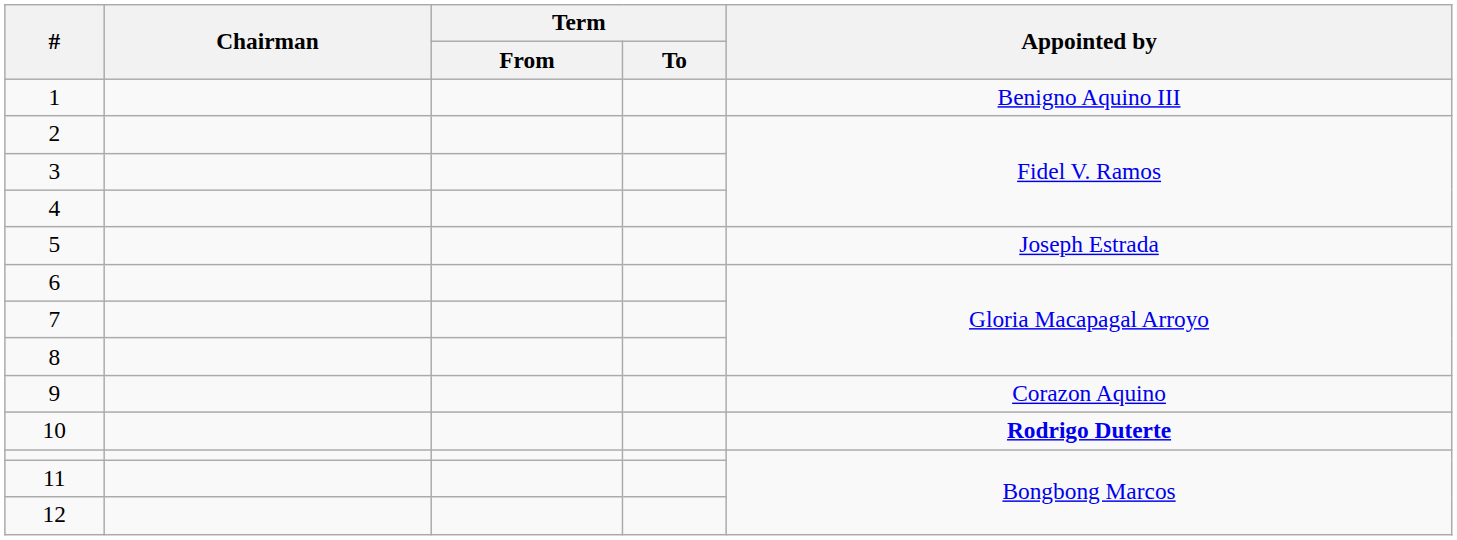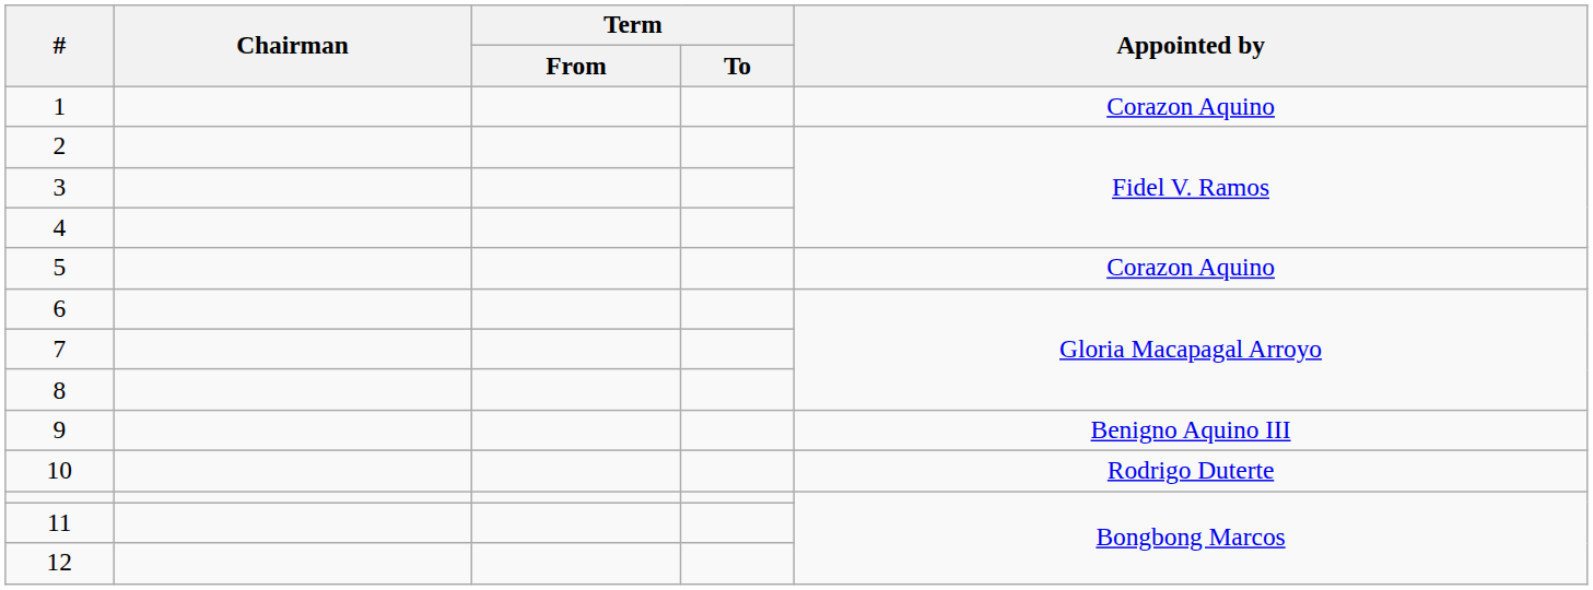1 | Appointed by: Benigno Aquino III -> Corazon Aquino
5 | Appointed by: Joseph Estrada -> Corazon Aquino
9 | Appointed by: Corazon Aquino -> Benigno Aquino III
10 | Appointed by: bold -> normal
